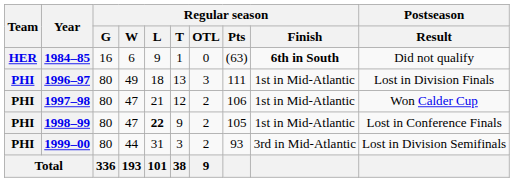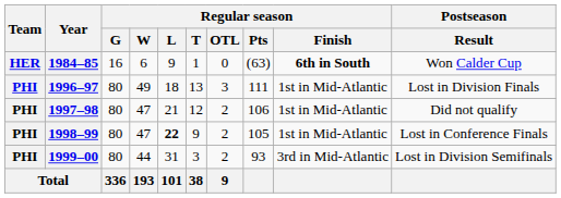1984–85 | Postseason / Result: Did not qualify -> Won Calder Cup
1997–98 | Postseason / Result: Won Calder Cup -> Did not qualify
